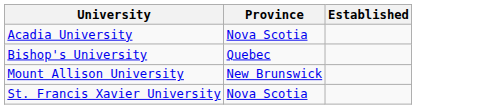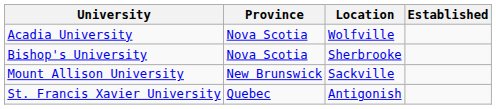+ column: Location | Wolfville | Sherbrooke | Sackville | Antigonish
Bishop's University | Province: Quebec -> Nova Scotia
St. Francis Xavier University | Province: Nova Scotia -> Quebec
